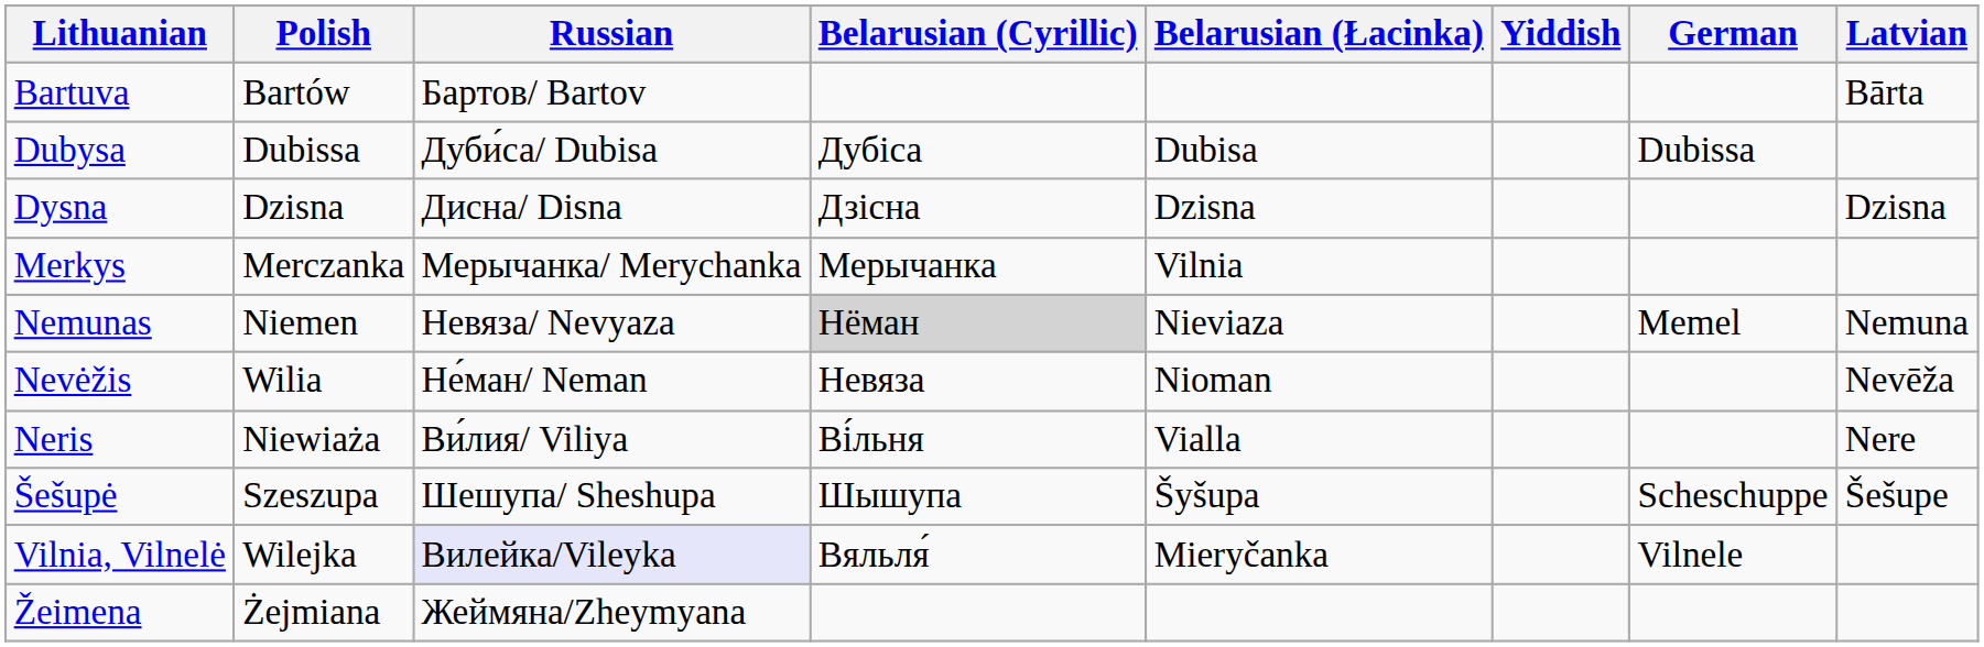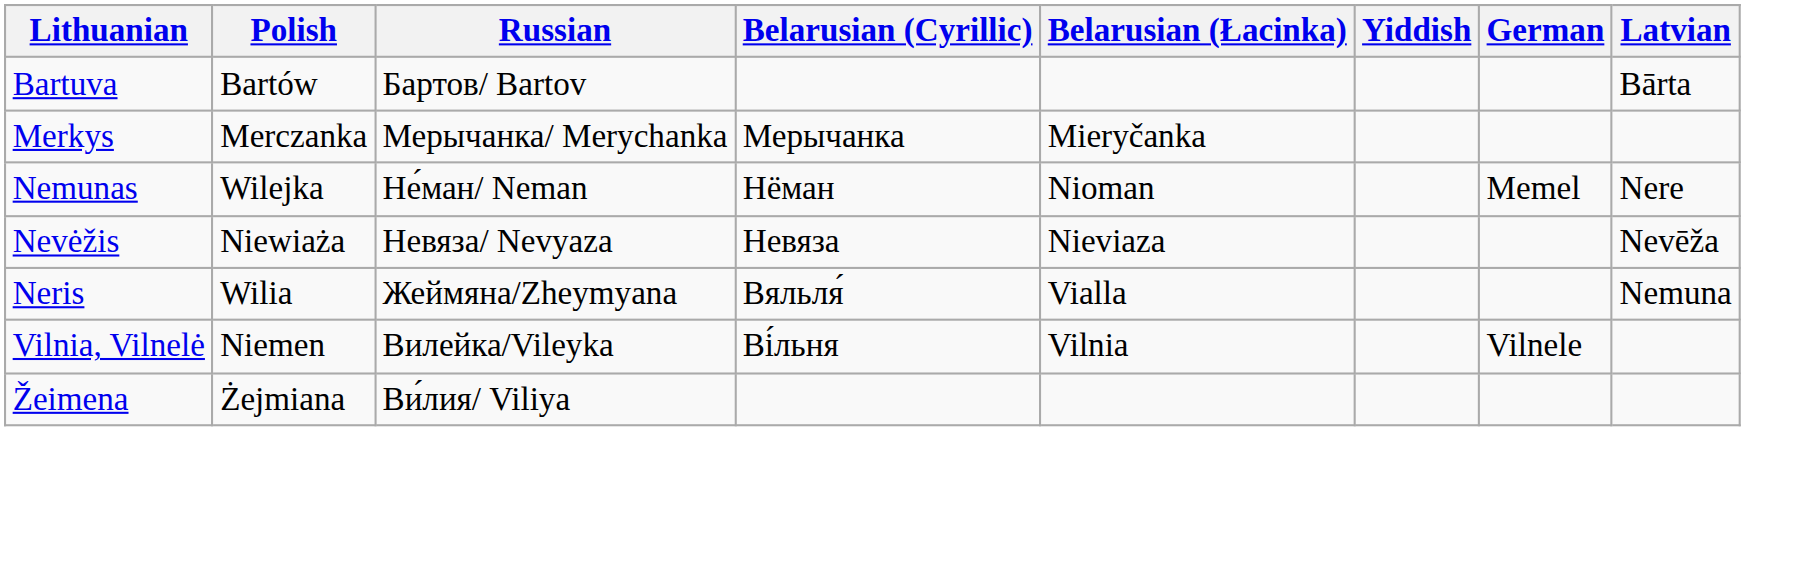- row: Dubysa | Dubissa | Дуби́са/ Dubisa | Дубiса | Dubisa | Dubissa
- row: Dysna | Dzisna | Дисна/ Disna | Дзісна | Dzisna | Dzisna
Merkys | Belarusian (Łacinka): Vilnia -> Mieryčanka
Nemunas | Polish: Niemen -> Wilejka
Nemunas | Russian: Невяза/ Nevyaza -> Не́ман/ Neman
Nemunas | Belarusian (Cyrillic): lightgrey background -> no background
Nemunas | Belarusian (Łacinka): Nieviaza -> Nioman
Nemunas | Latvian: Nemuna -> Nere
Nevėžis | Polish: Wilia -> Niewiaża
Nevėžis | Russian: Не́ман/ Neman -> Невяза/ Nevyaza
Nevėžis | Belarusian (Łacinka): Nioman -> Nieviaza
Neris | Polish: Niewiaża -> Wilia
Neris | Russian: Ви́лия/ Viliya -> Жеймяна/Zheymyana
Neris | Belarusian (Cyrillic): Ві́льня -> Вяльля́
Neris | Latvian: Nere -> Nemuna
- row: Šešupė | Szeszupa | Шешупа/ Sheshupa | Шышупа | Šyšupa | Scheschuppe | Šešupe
Vilnia, Vilnelė | Polish: Wilejka -> Niemen
Vilnia, Vilnelė | Russian: lavender background -> no background
Vilnia, Vilnelė | Belarusian (Cyrillic): Вяльля́ -> Ві́льня
Vilnia, Vilnelė | Belarusian (Łacinka): Mieryčanka -> Vilnia
Žeimena | Russian: Жеймяна/Zheymyana -> Ви́лия/ Viliya
